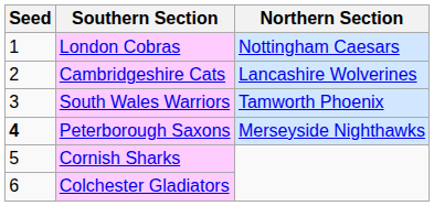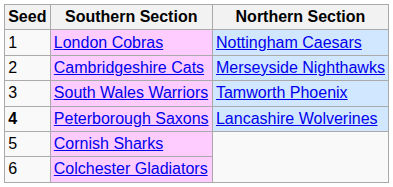Cambridgeshire Cats | Northern Section: Lancashire Wolverines -> Merseyside Nighthawks
Peterborough Saxons | Northern Section: Merseyside Nighthawks -> Lancashire Wolverines
